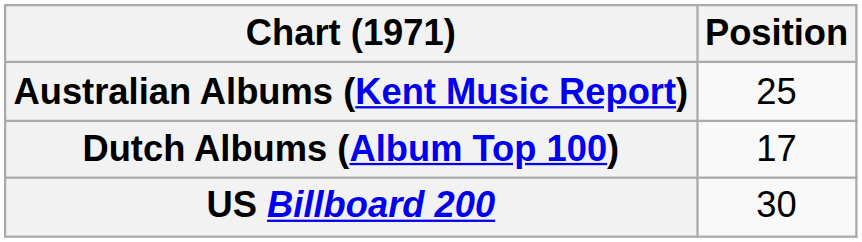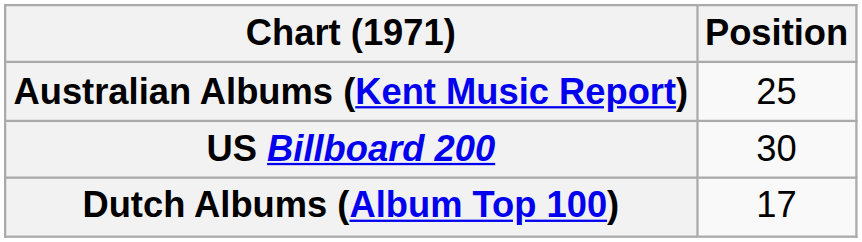rows swapped: Dutch Albums (Album Top 100) <-> US Billboard 200
